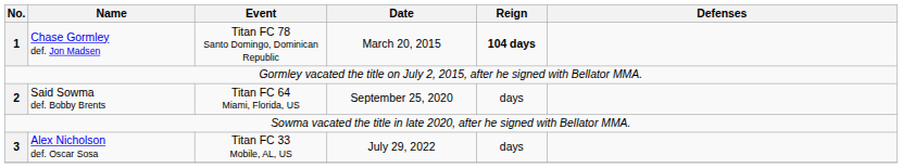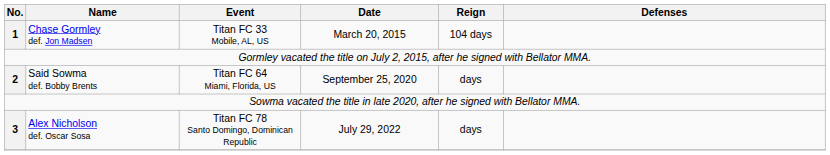Chase Gormley def. Jon Madsen | Event: Titan FC 78 Santo Domingo, Dominican Republic -> Titan FC 33 Mobile, AL, US
Chase Gormley def. Jon Madsen | Reign: bold -> normal
Alex Nicholson def. Oscar Sosa | Event: Titan FC 33 Mobile, AL, US -> Titan FC 78 Santo Domingo, Dominican Republic
